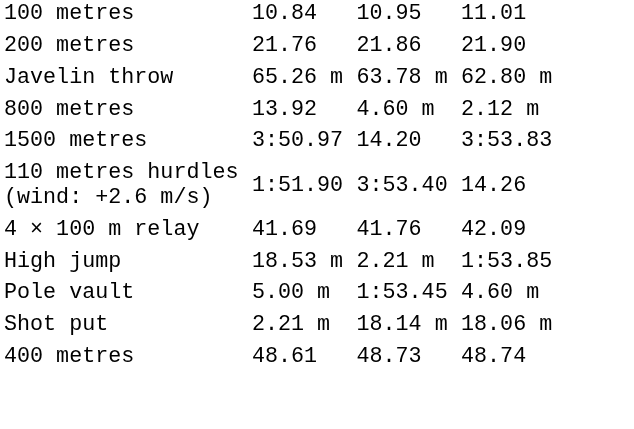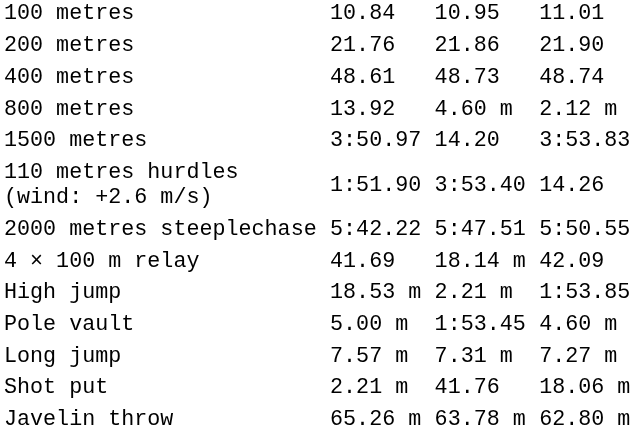rows swapped: 400 metres <-> Javelin throw
+ row: 2000 metres steeplechase | 5:42.22 | 5:47.51 | 5:50.55
4 × 100 m relay | column 5: 41.76 -> 18.14 m
+ row: Long jump | 7.57 m | 7.31 m | 7.27 m
Shot put | column 5: 18.14 m -> 41.76
